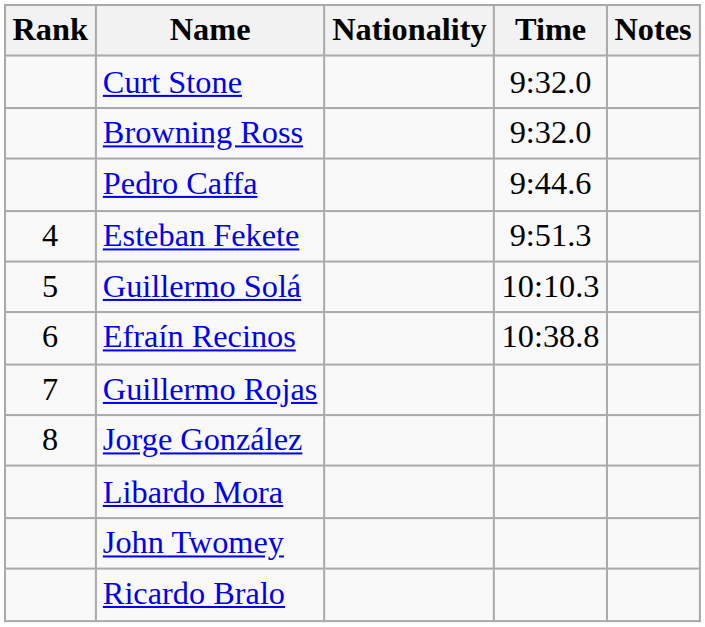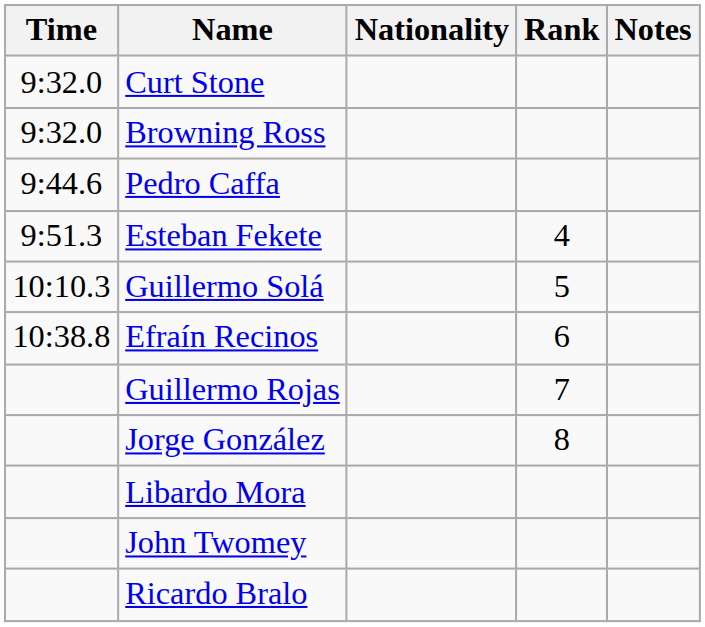columns swapped: Rank <-> Time
